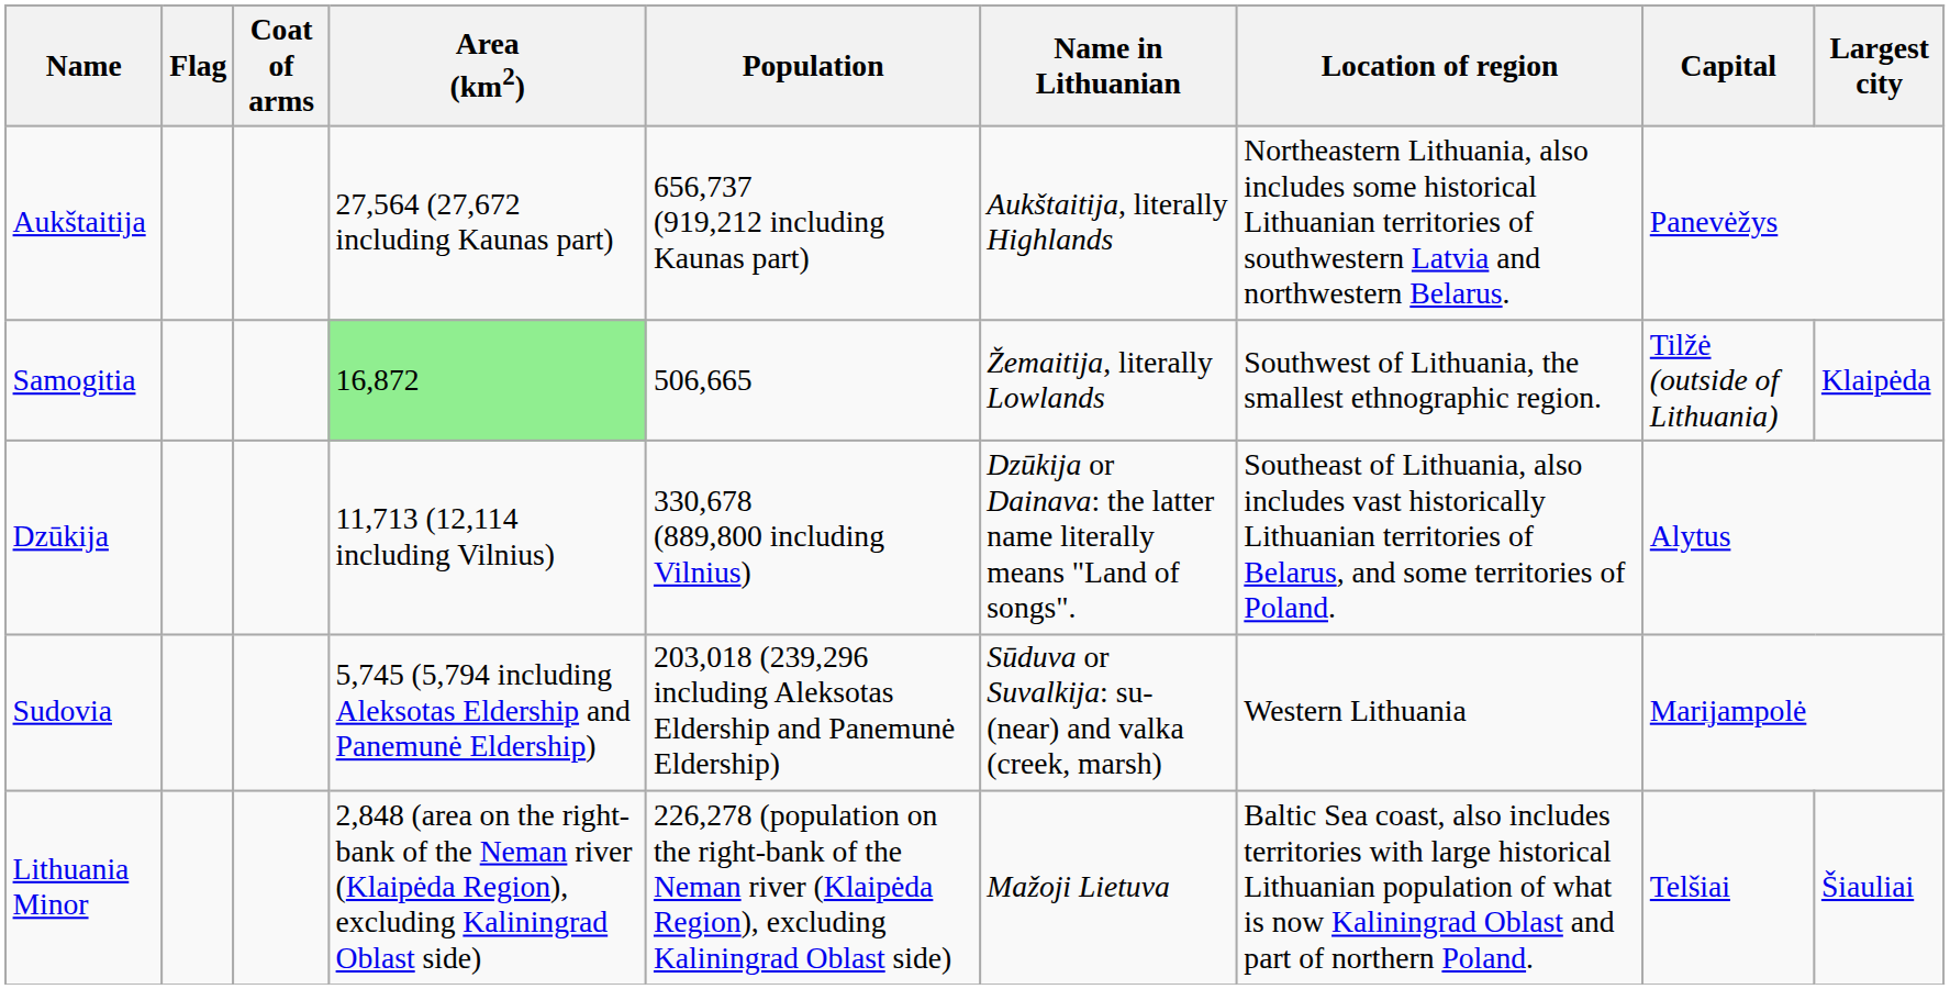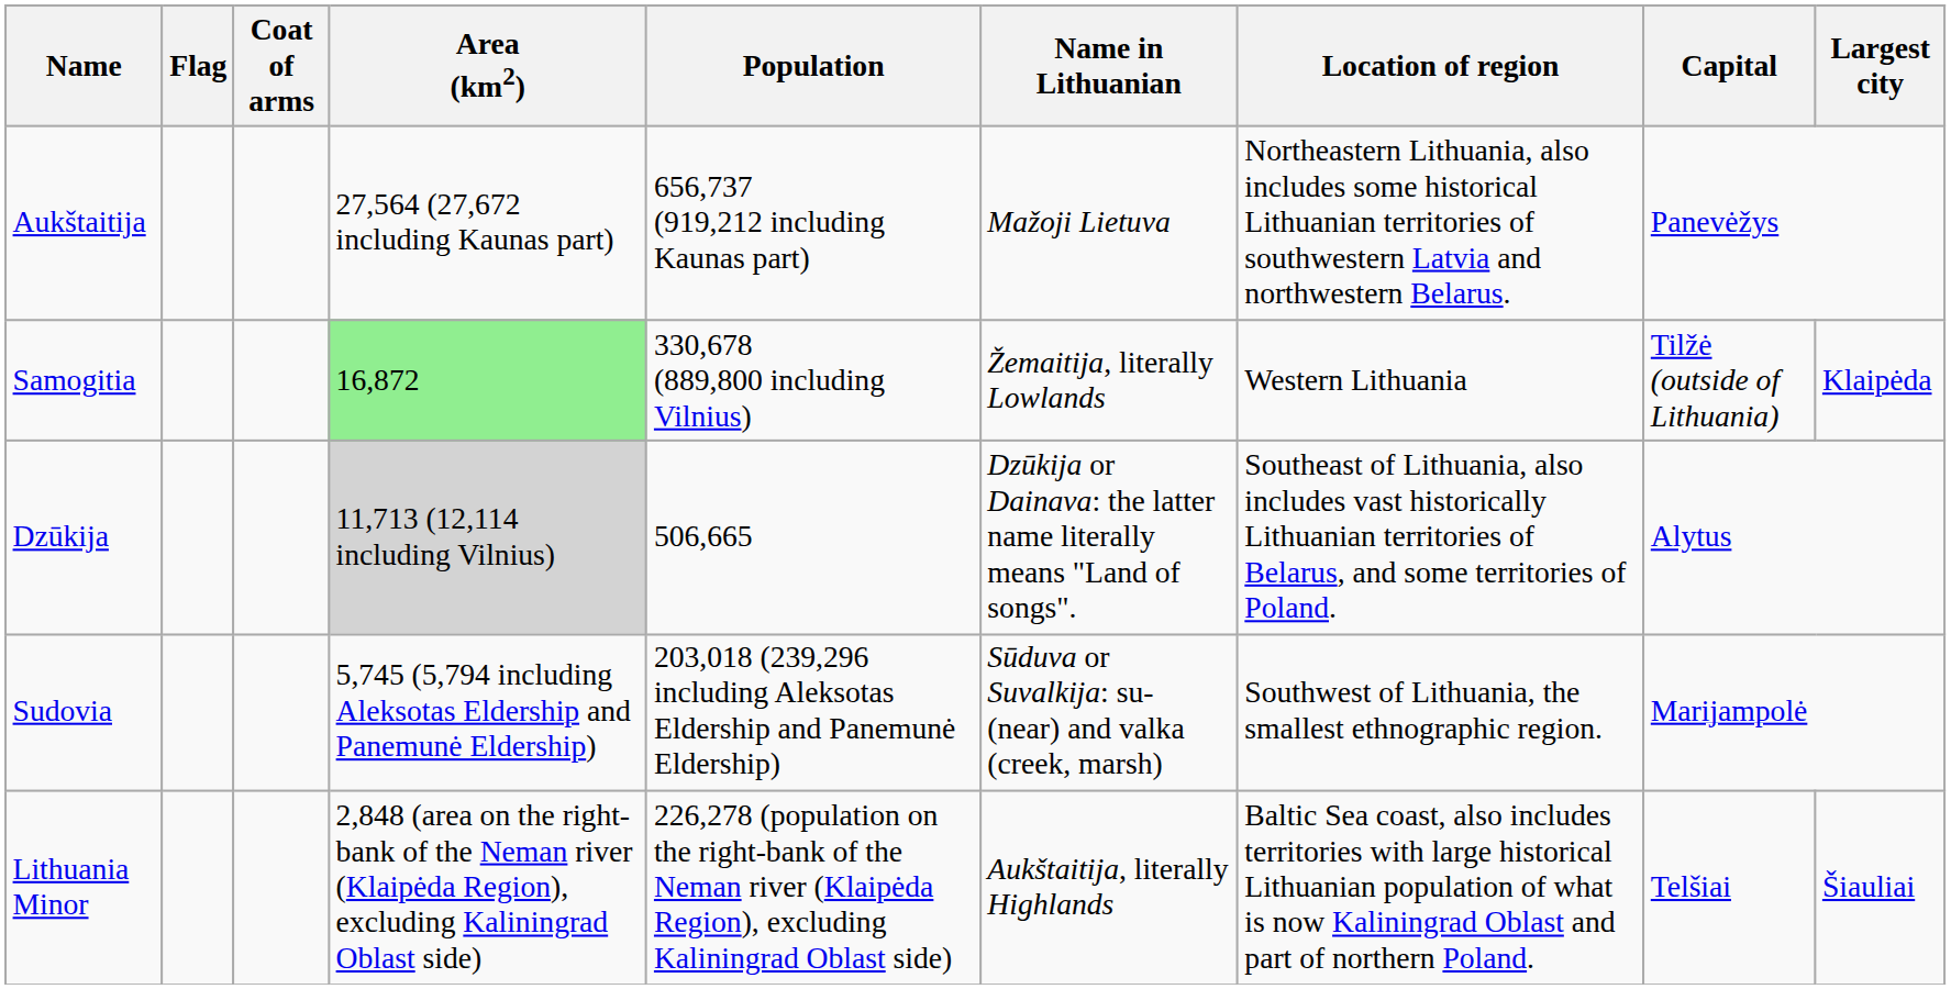Aukštaitija | Name in Lithuanian: Aukštaitija, literally Highlands -> Mažoji Lietuva
Samogitia | Population: 506,665 -> 330,678 (889,800 including Vilnius)
Samogitia | Location of region: Southwest of Lithuania, the smallest ethnographic region. -> Western Lithuania
Dzūkija | Area (km2): no background -> lightgrey background
Dzūkija | Population: 330,678 (889,800 including Vilnius) -> 506,665
Sudovia | Location of region: Western Lithuania -> Southwest of Lithuania, the smallest ethnographic region.
Lithuania Minor | Name in Lithuanian: Mažoji Lietuva -> Aukštaitija, literally Highlands
